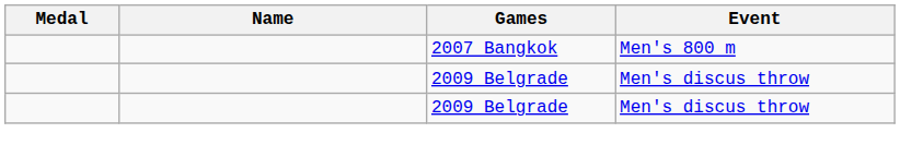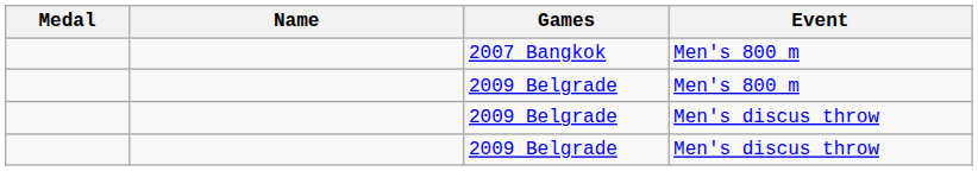+ row: 2009 Belgrade | Men's 800 m
